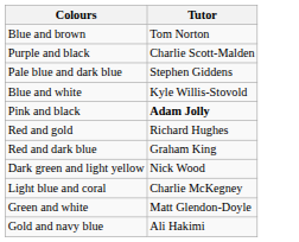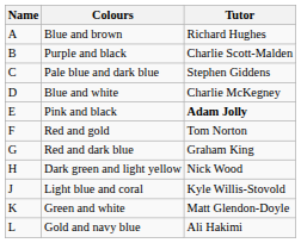+ column: Name | A | B | C | D | E | F | G | H | J | K | L
Blue and brown | Tutor: Tom Norton -> Richard Hughes
Blue and white | Tutor: Kyle Willis-Stovold -> Charlie McKegney
Red and gold | Tutor: Richard Hughes -> Tom Norton
Light blue and coral | Tutor: Charlie McKegney -> Kyle Willis-Stovold
